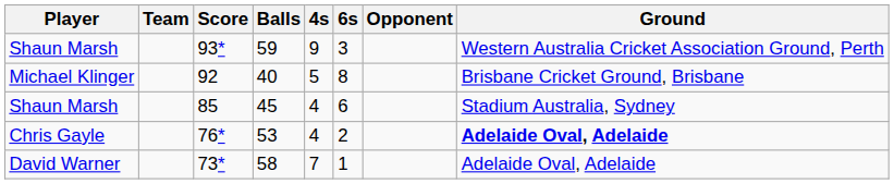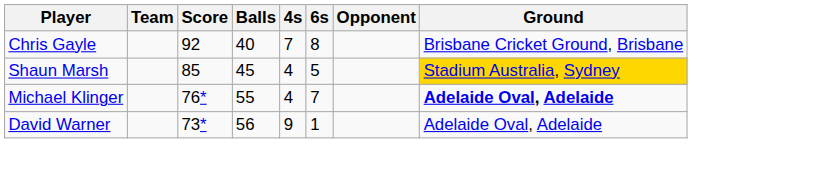- row: Shaun Marsh | 93* | 59 | 9 | 3 | Western Australia Cricket Association Ground, Perth
92 | Player: Michael Klinger -> Chris Gayle
92 | 4s: 5 -> 7
85 | 6s: 6 -> 5
85 | Ground: no background -> gold background
76* | Player: Chris Gayle -> Michael Klinger
76* | Balls: 53 -> 55
76* | 6s: 2 -> 7
73* | Balls: 58 -> 56
73* | 4s: 7 -> 9
